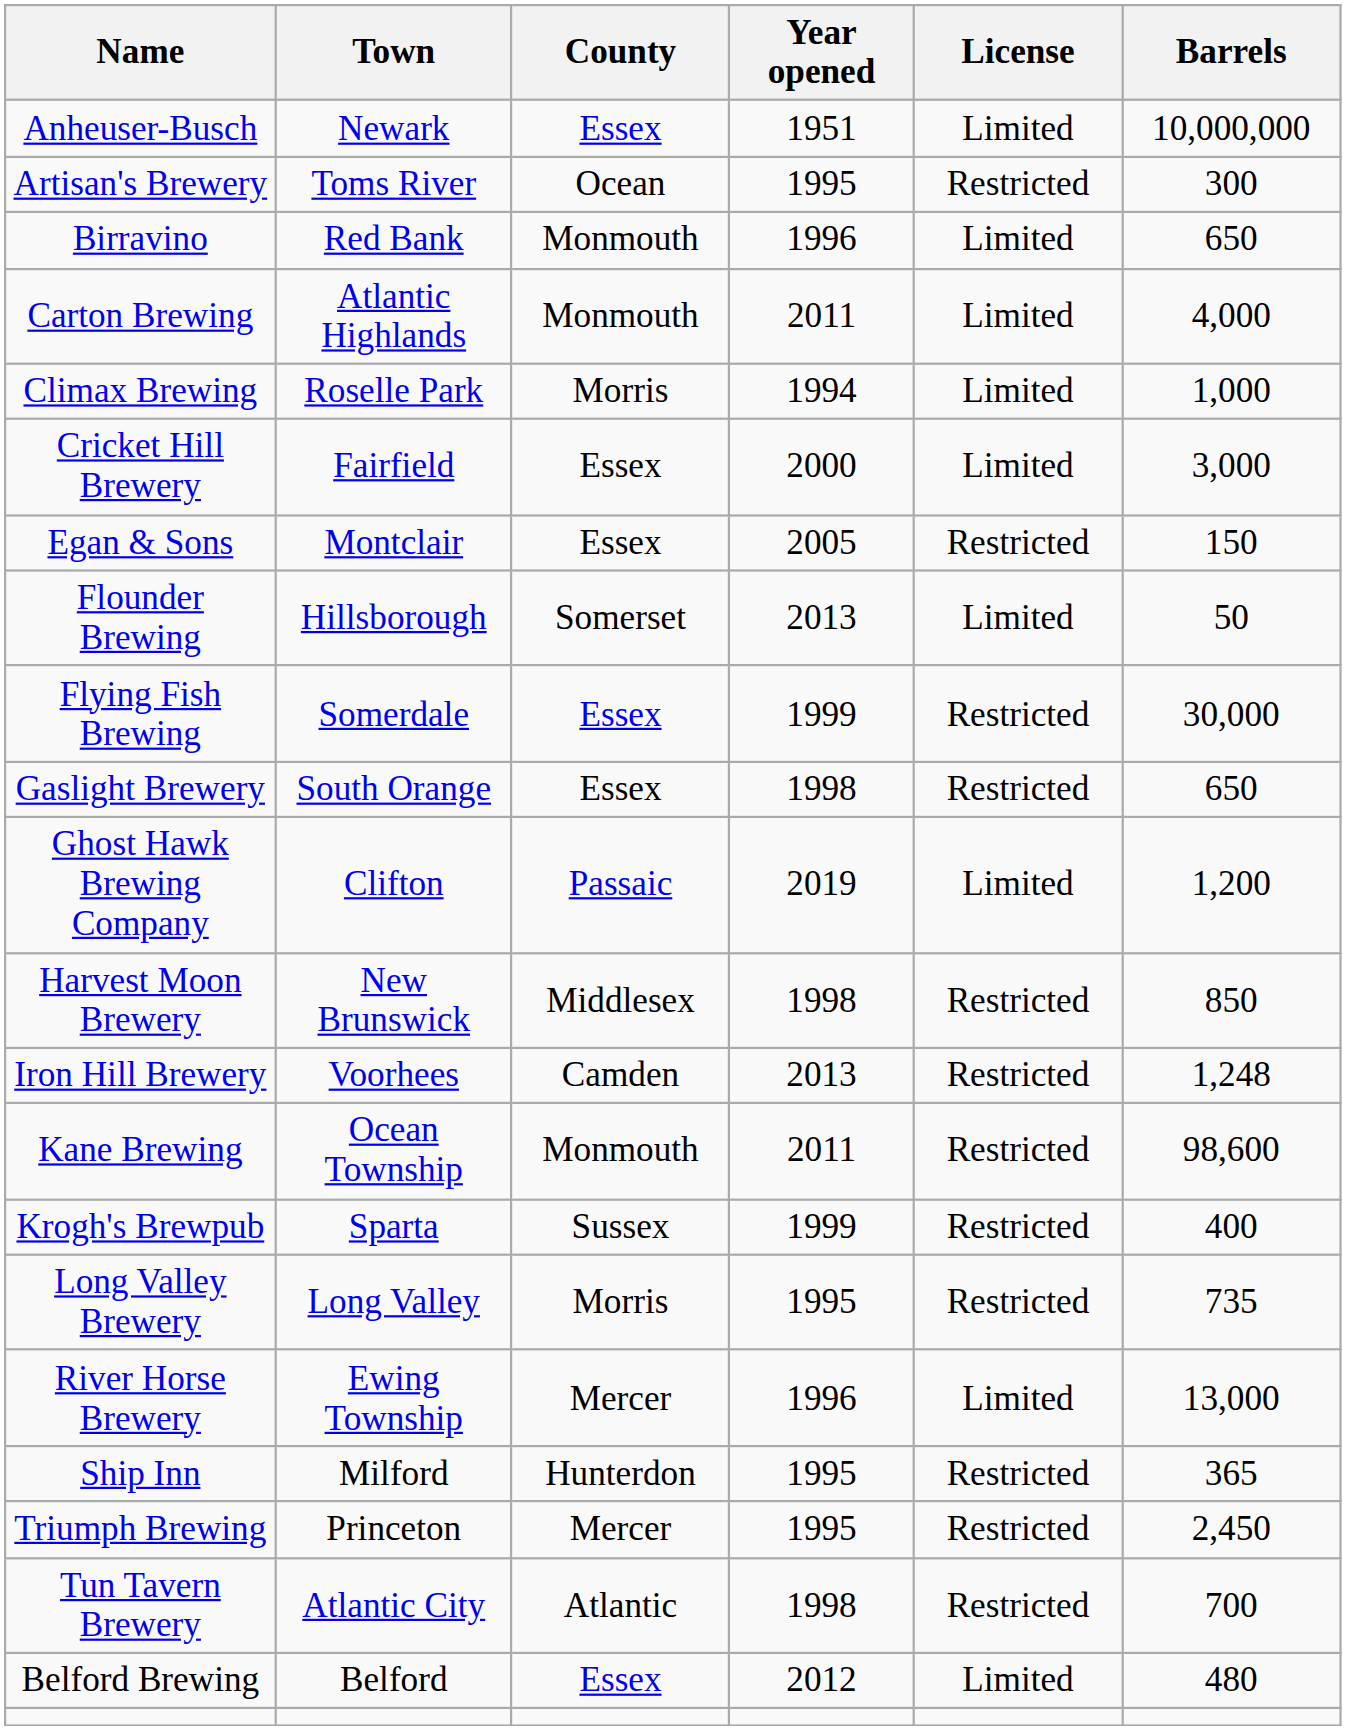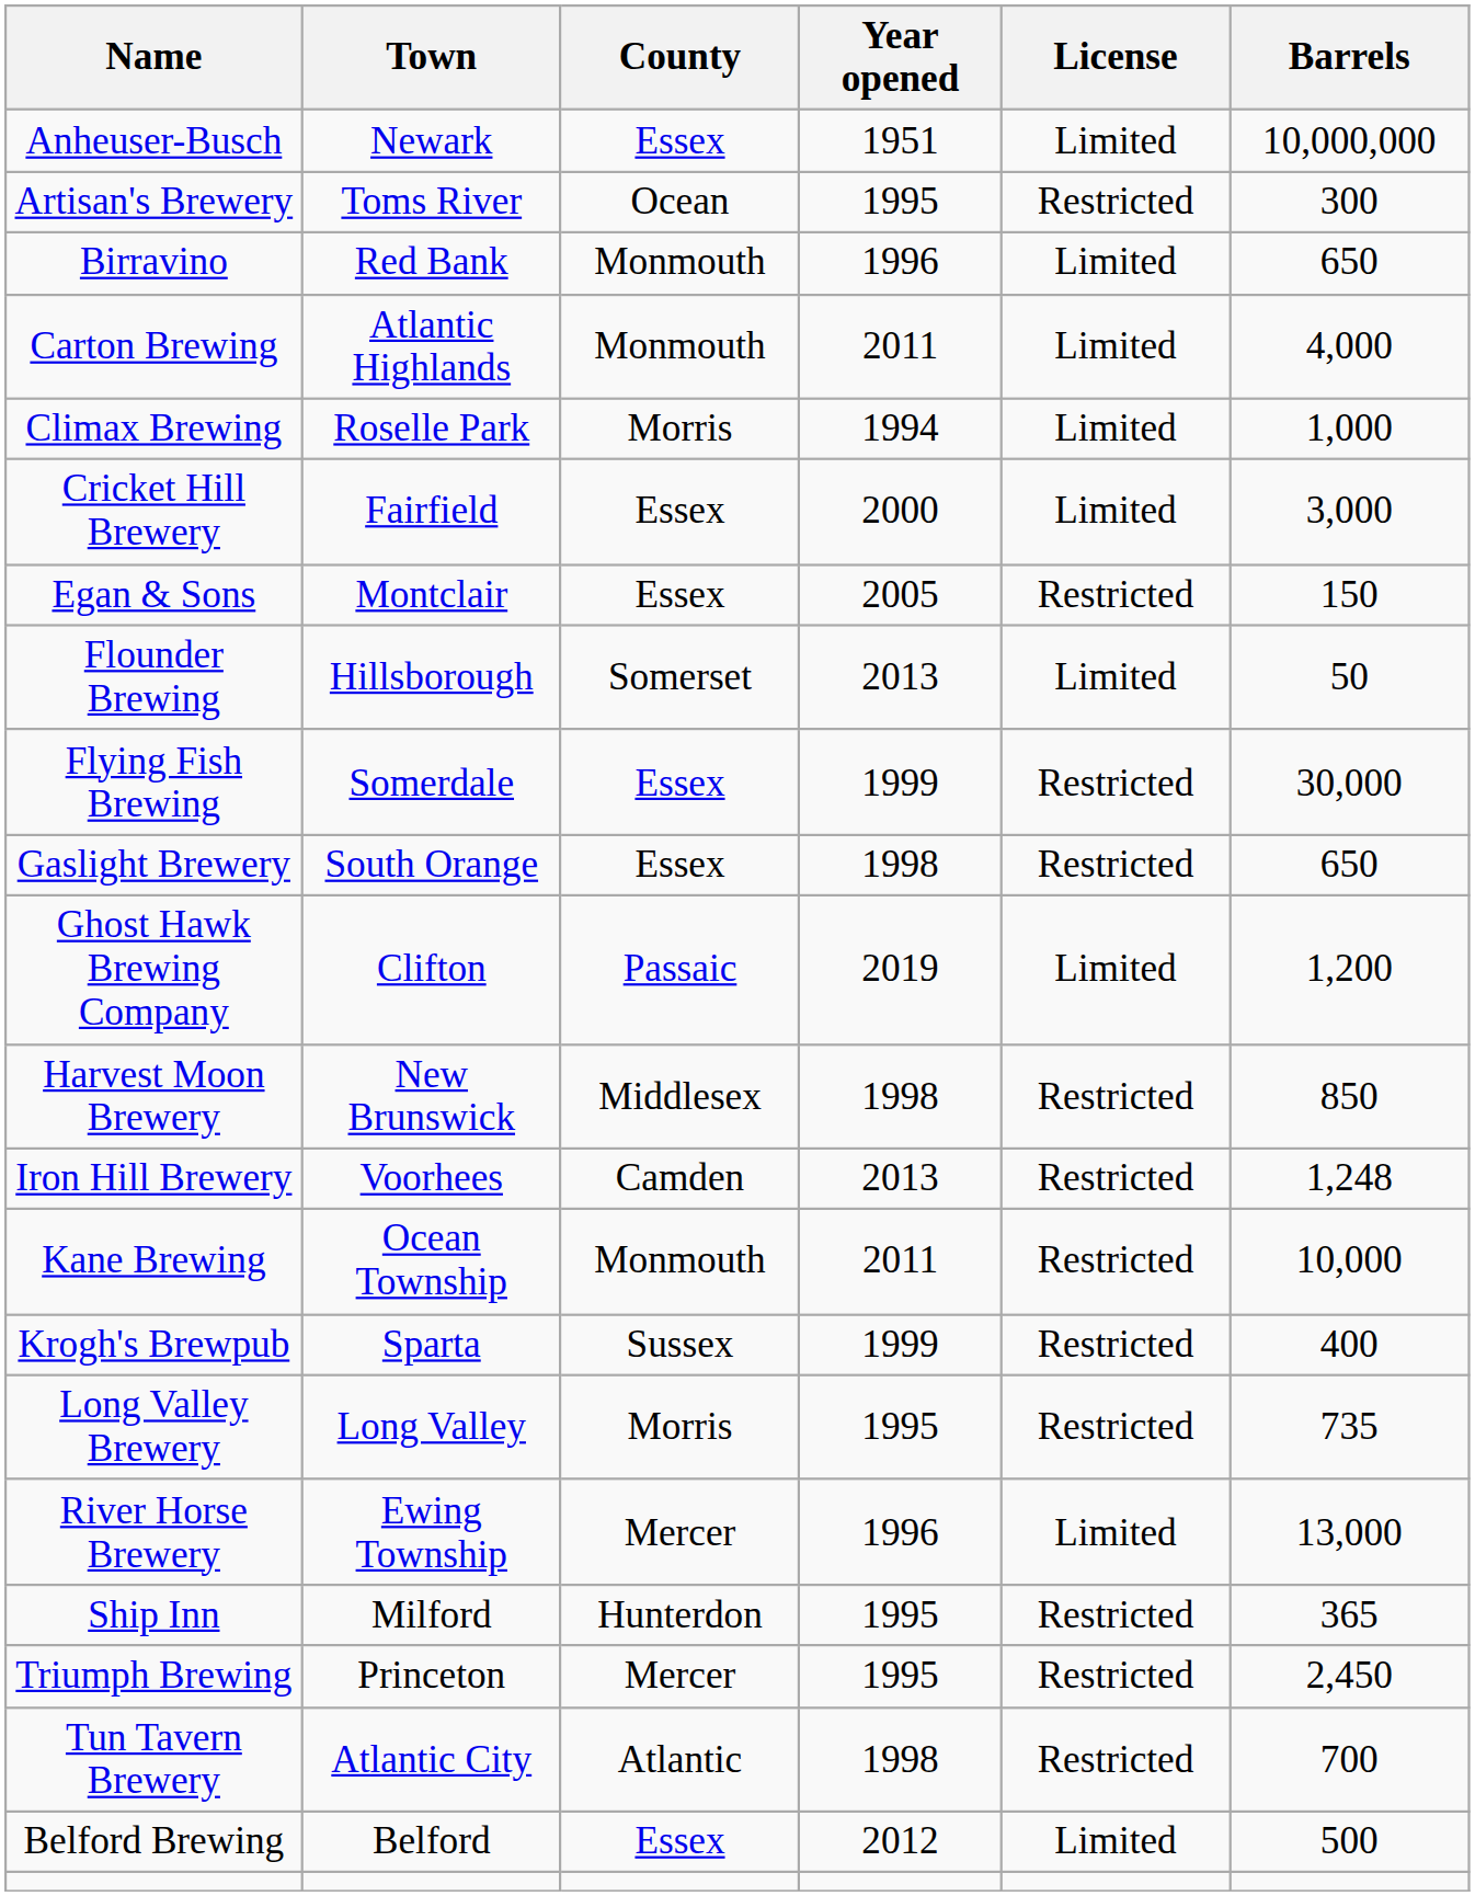Kane Brewing | Barrels: 98,600 -> 10,000
Belford Brewing | Barrels: 480 -> 500
